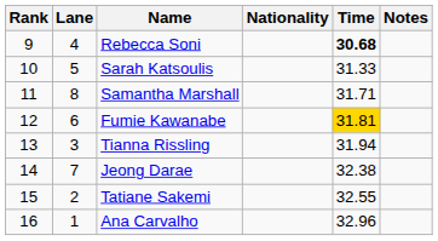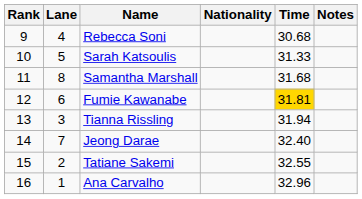Rebecca Soni | Time: bold -> normal
Samantha Marshall | Time: 31.71 -> 31.68
Jeong Darae | Time: 32.38 -> 32.40
